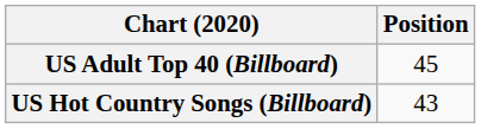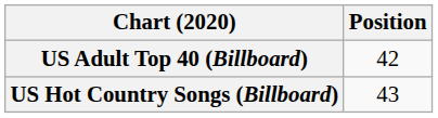US Adult Top 40 (Billboard) | Position: 45 -> 42
